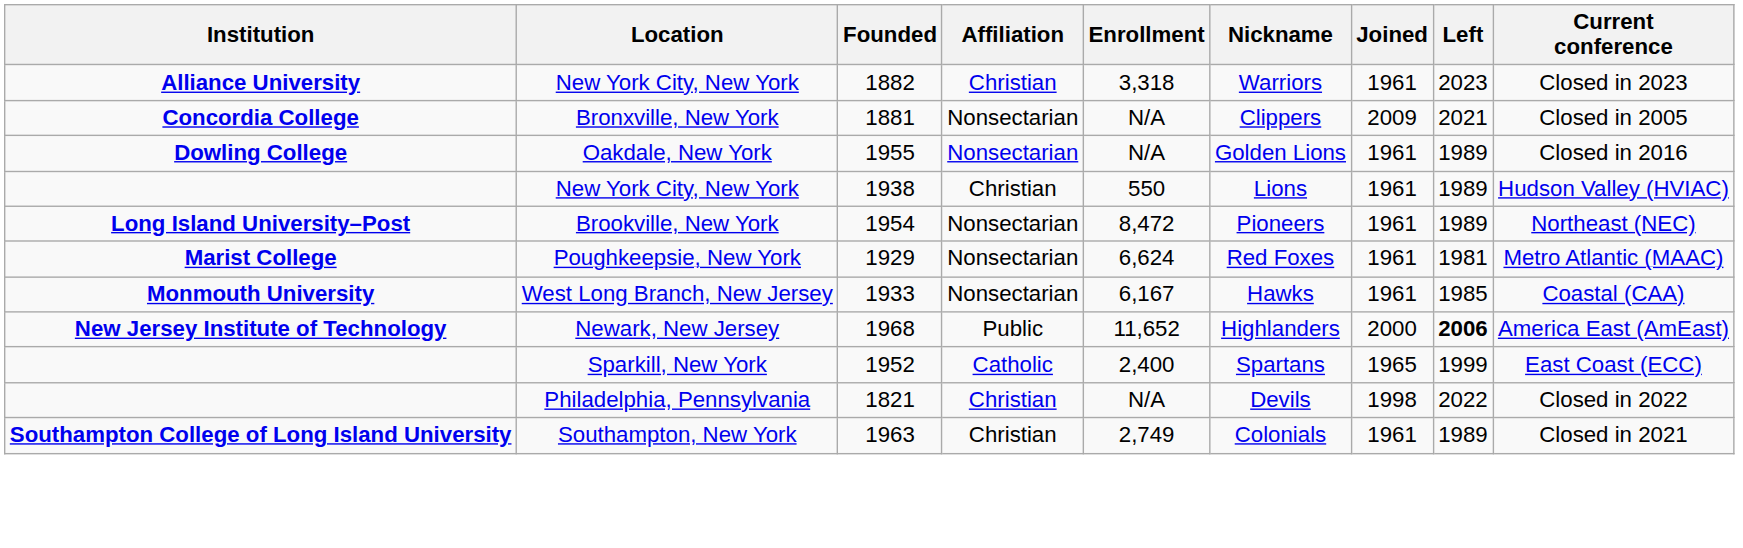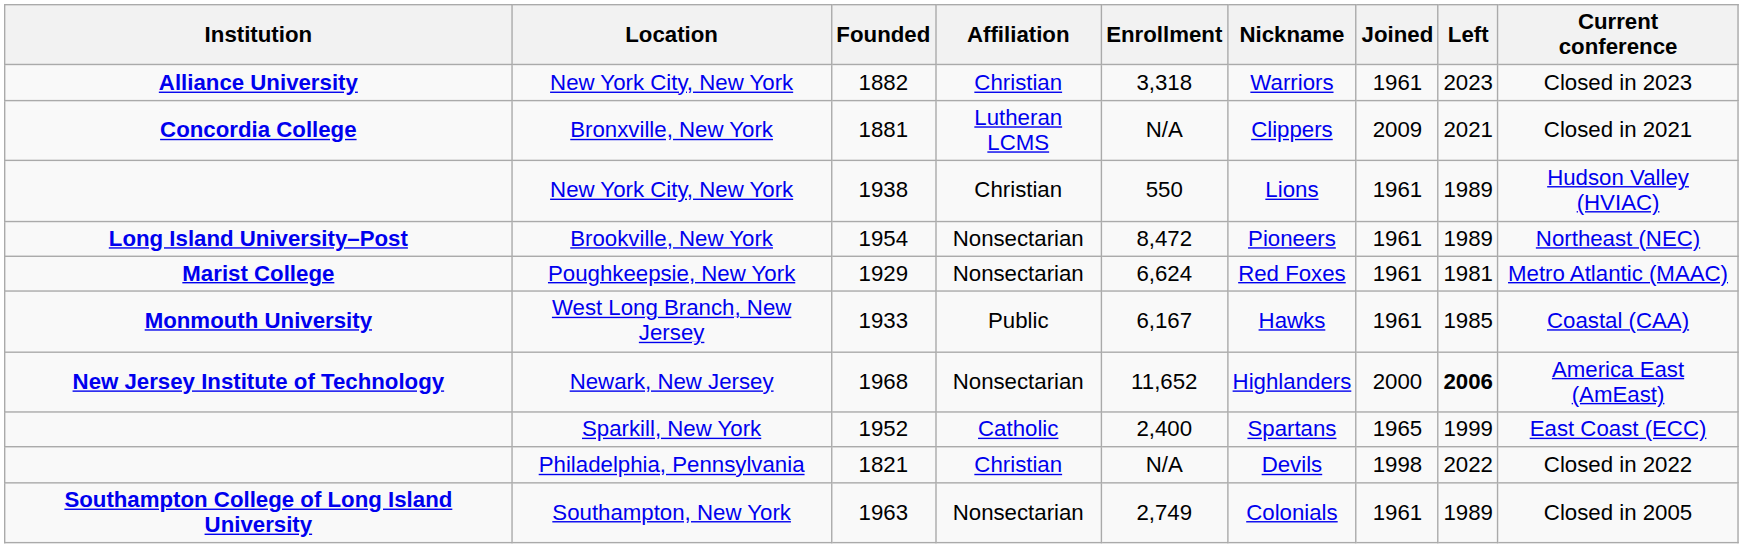Bronxville, New York | Affiliation: Nonsectarian -> Lutheran LCMS
Bronxville, New York | Current conference: Closed in 2005 -> Closed in 2021
- row: Dowling College | Oakdale, New York | 1955 | Nonsectarian | N/A | Golden Lions | 1961 | 1989 | Closed in 2016
West Long Branch, New Jersey | Affiliation: Nonsectarian -> Public
Newark, New Jersey | Affiliation: Public -> Nonsectarian
Southampton, New York | Affiliation: Christian -> Nonsectarian
Southampton, New York | Current conference: Closed in 2021 -> Closed in 2005
